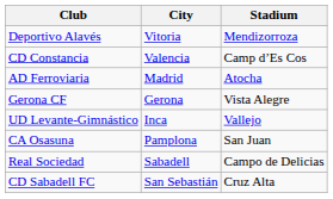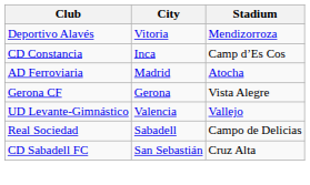CD Constancia | City: Valencia -> Inca
UD Levante-Gimnástico | City: Inca -> Valencia
- row: CA Osasuna | Pamplona | San Juan
